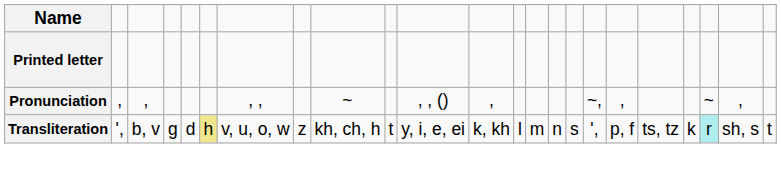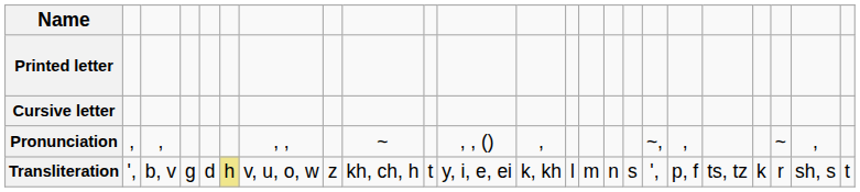+ row: Cursive letter
Transliteration | column 21: paleturquoise background -> no background
